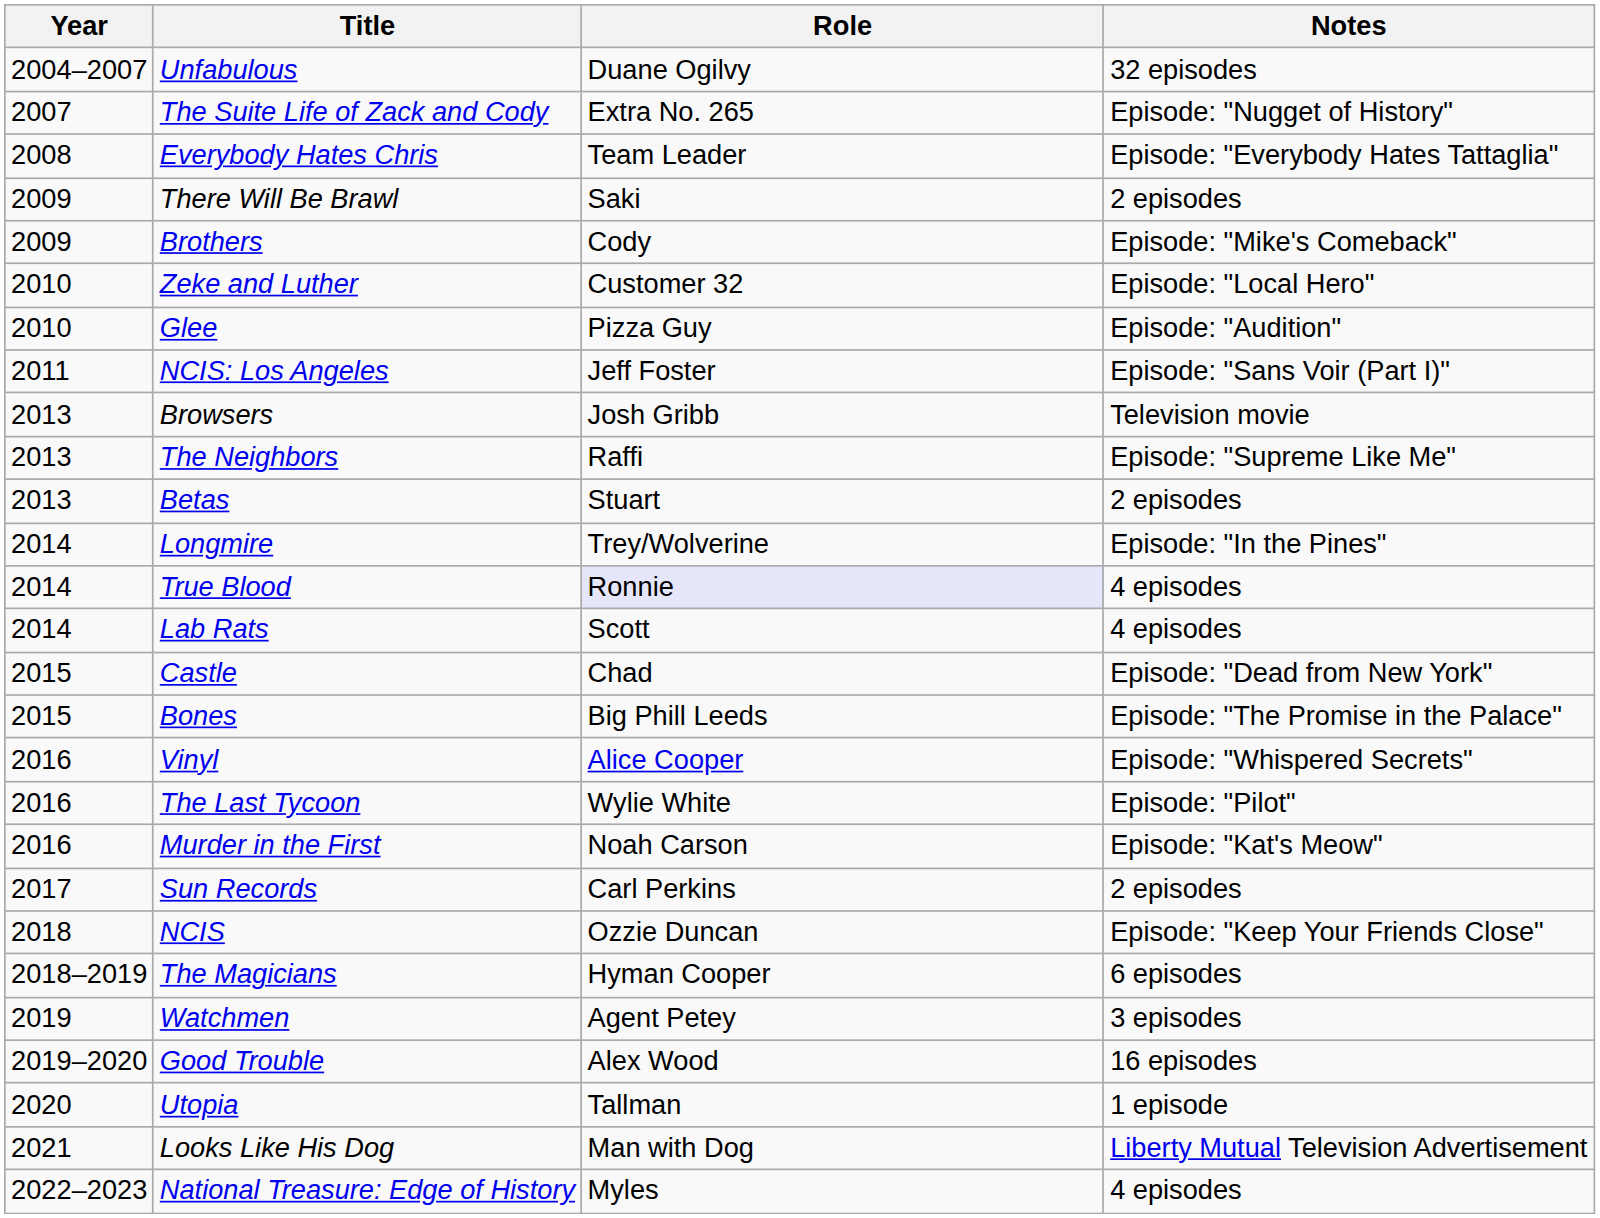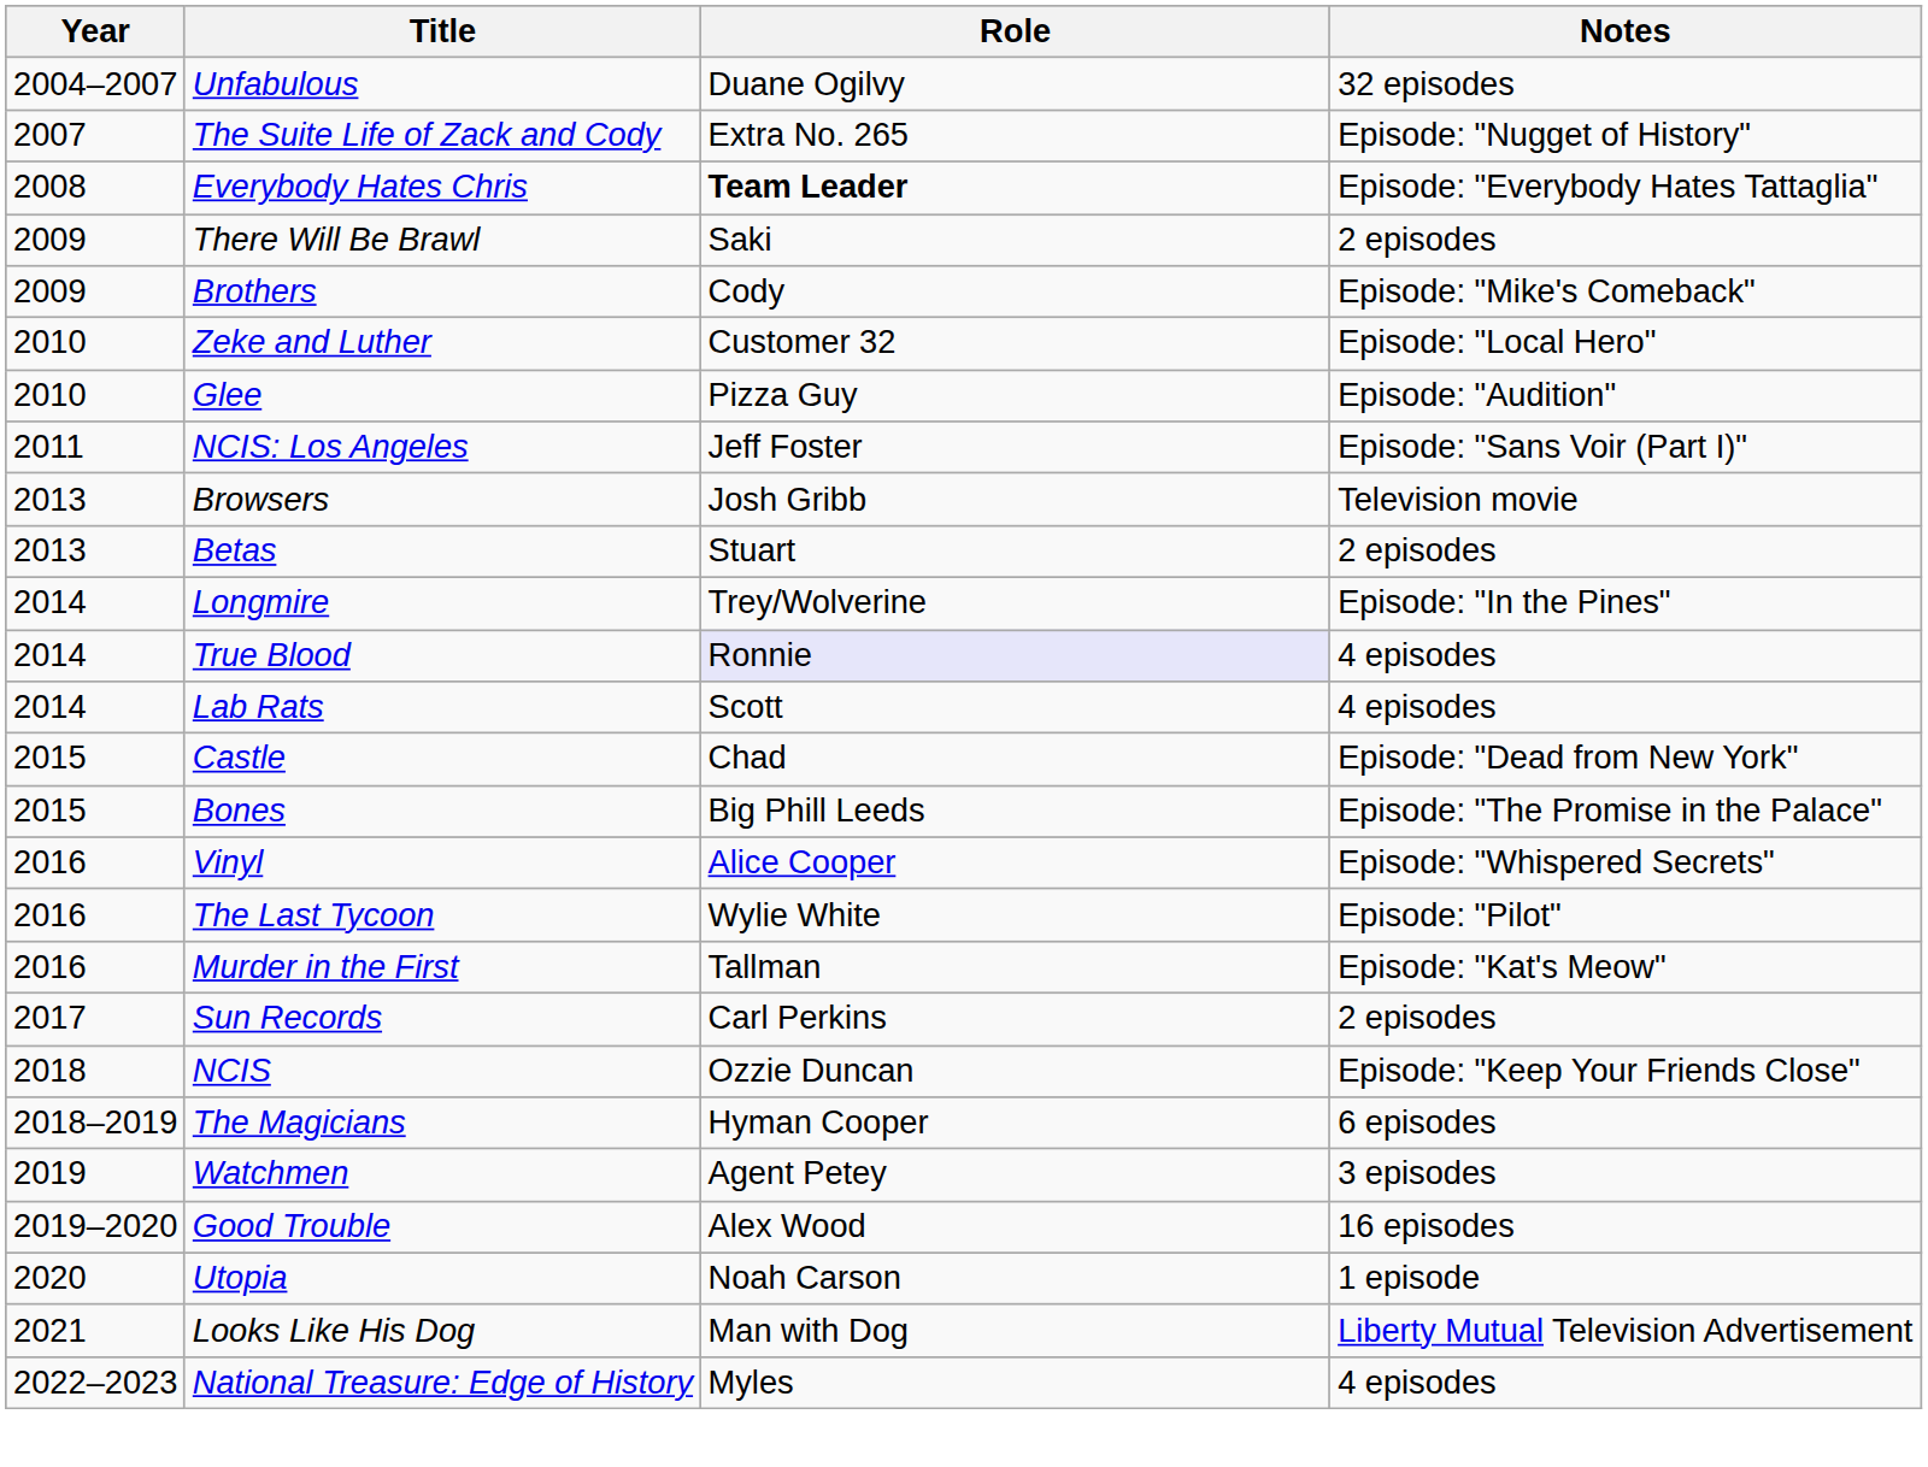Everybody Hates Chris | Role: normal -> bold
- row: 2013 | The Neighbors | Raffi | Episode: "Supreme Like Me"
Murder in the First | Role: Noah Carson -> Tallman
Utopia | Role: Tallman -> Noah Carson
